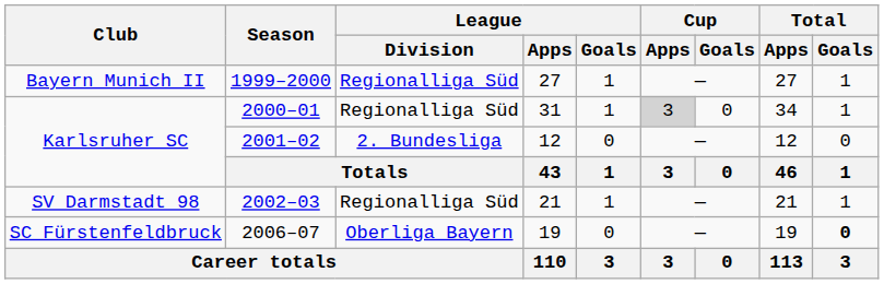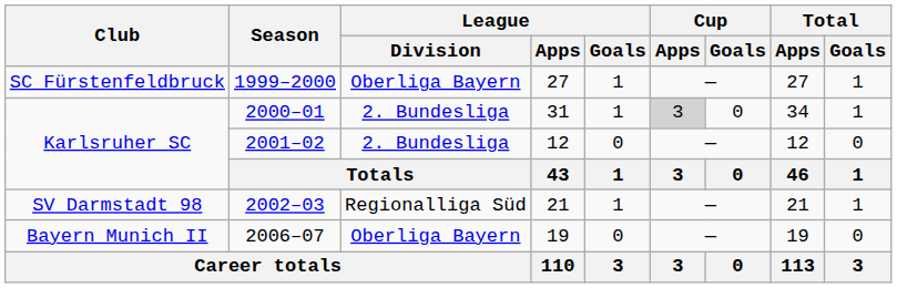1999–2000 | Club: Bayern Munich II -> SC Fürstenfeldbruck
1999–2000 | League / Division: Regionalliga Süd -> Oberliga Bayern
2000–01 | League / Division: Regionalliga Süd -> 2. Bundesliga
2006–07 | Club: SC Fürstenfeldbruck -> Bayern Munich II
2006–07 | Total / Goals: bold -> normal
